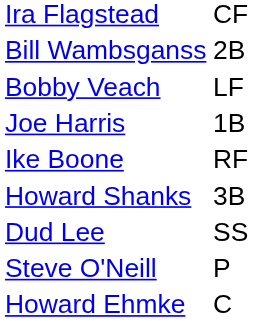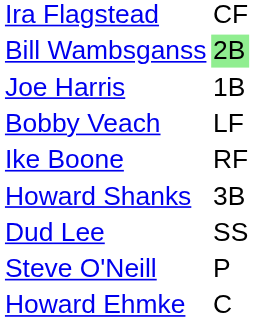Bill Wambsganss | column 2: no background -> lightgreen background
rows swapped: Bobby Veach <-> Joe Harris
